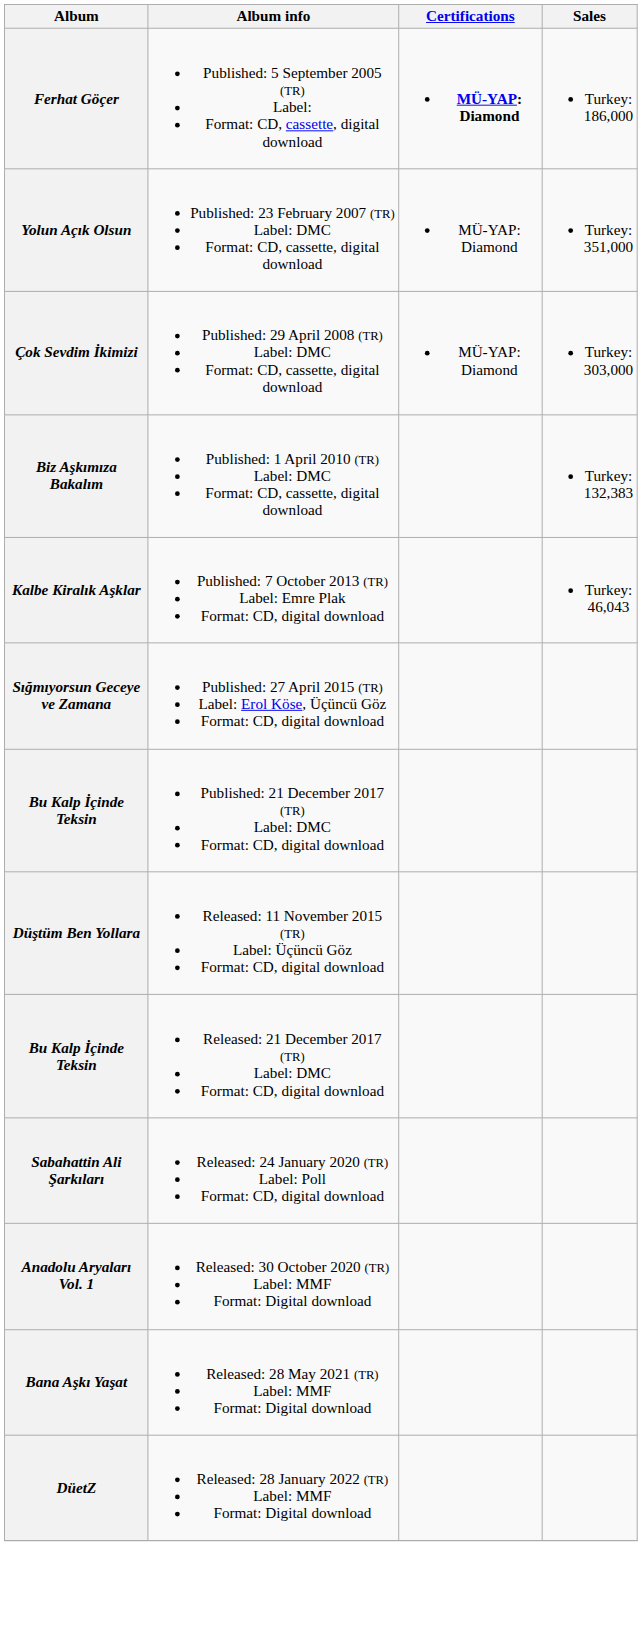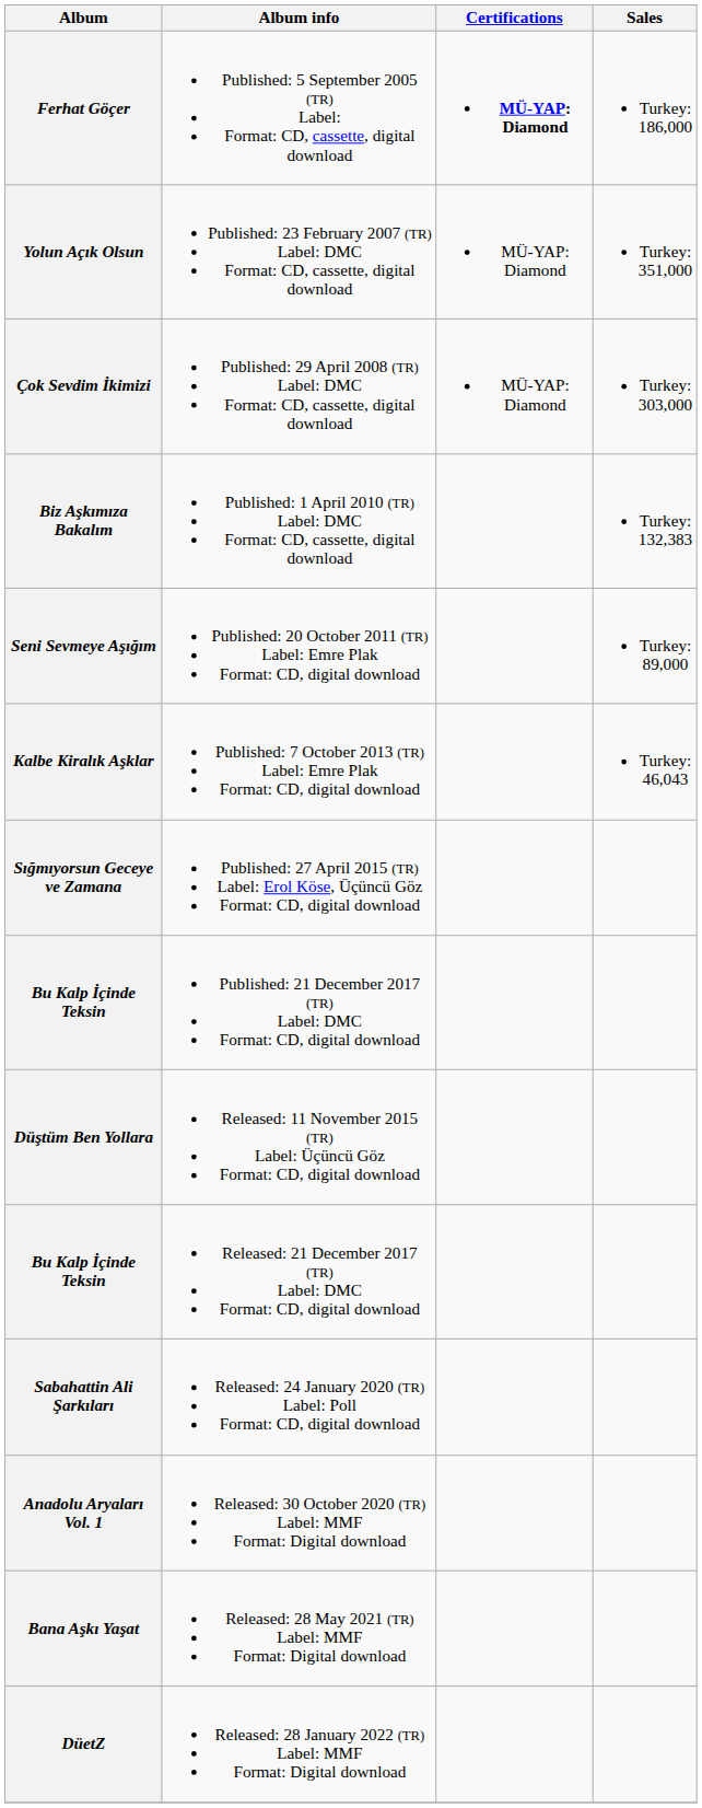+ row: Seni Sevmeye Aşığım | Published: 20 October 2011 (TR) Label: Emre Plak Format: CD, digital download | Turkey: 89,000
